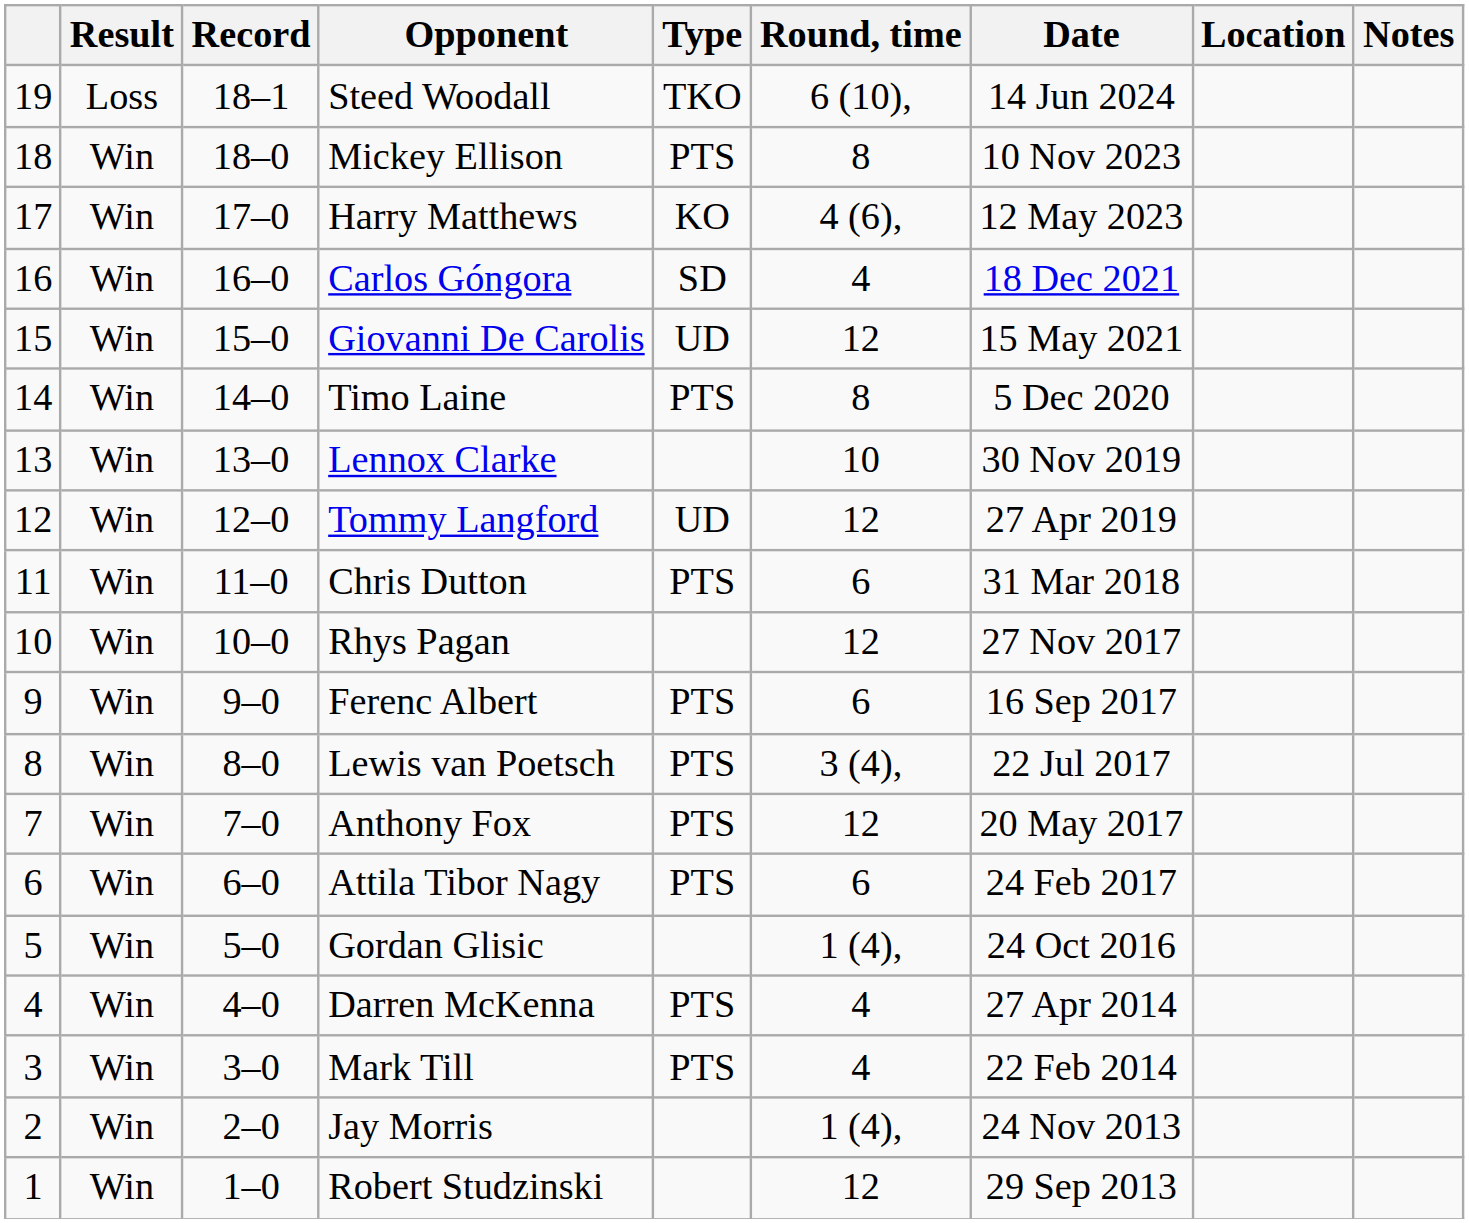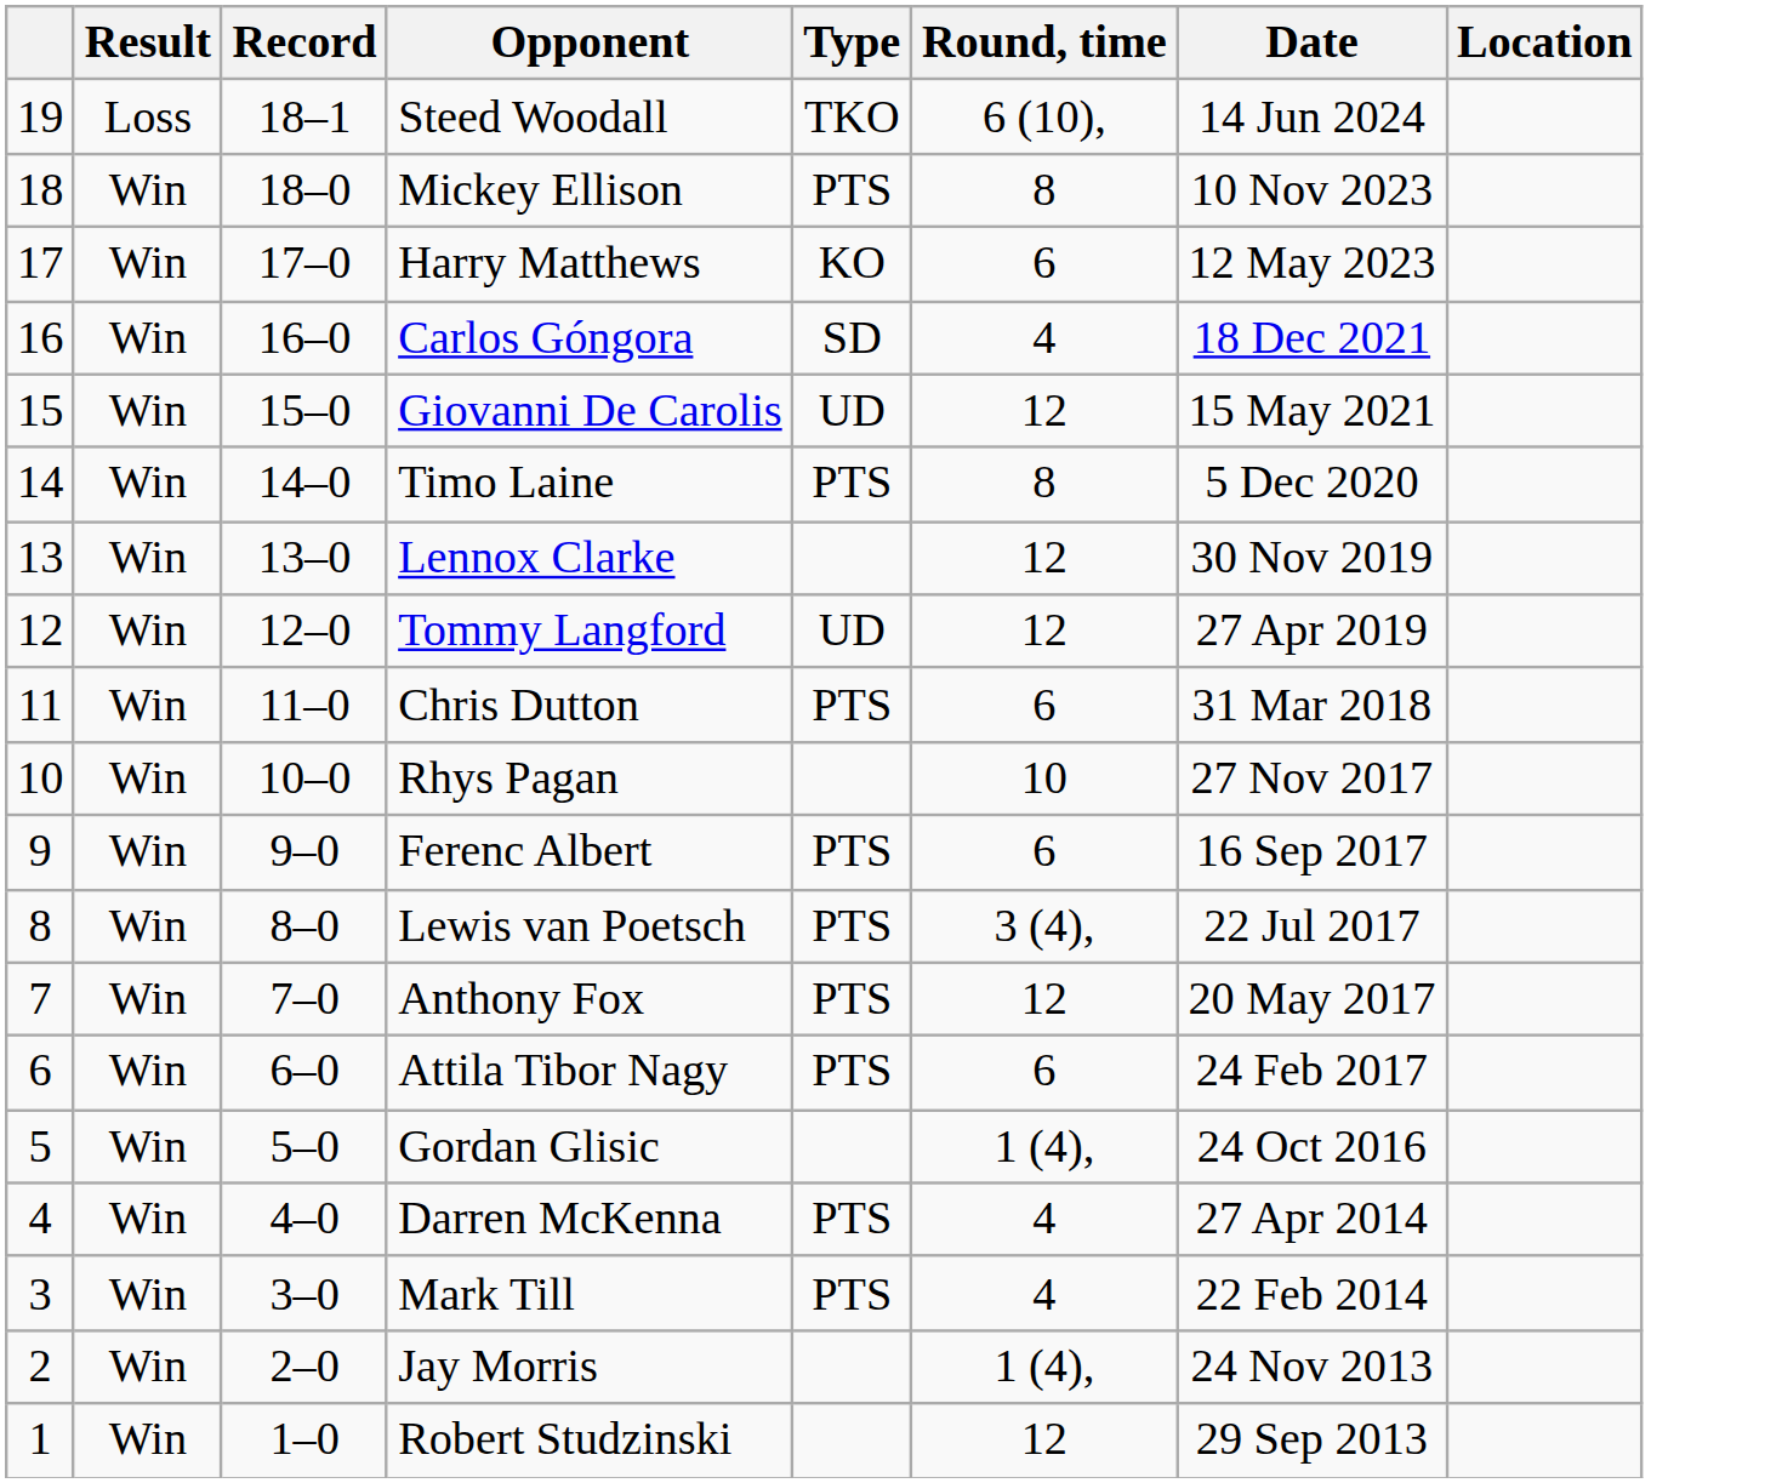- column: Notes
Harry Matthews | Round, time: 4 (6), -> 6
Lennox Clarke | Round, time: 10 -> 12
Rhys Pagan | Round, time: 12 -> 10
